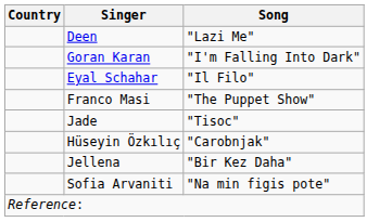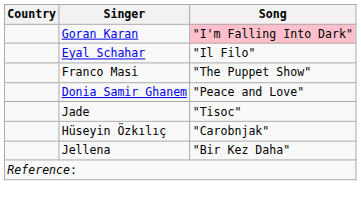- row: Deen | "Lazi Me"
Goran Karan | Song: no background -> pink background
+ row: Donia Samir Ghanem | "Peace and Love"
- row: Sofia Arvaniti | "Na min figis pote"
